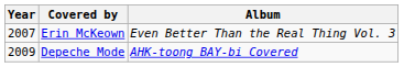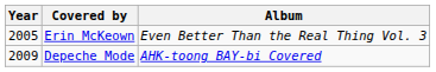Erin McKeown | Year: 2007 -> 2005
